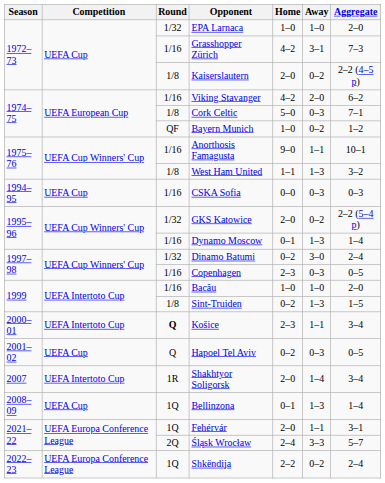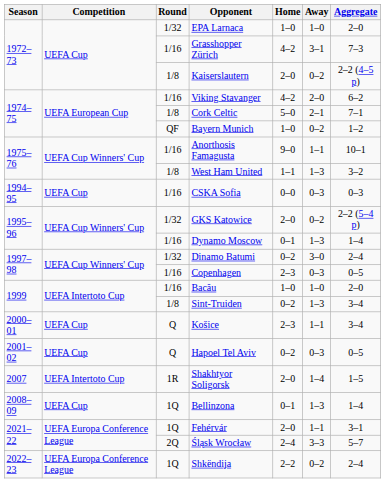Cork Celtic | Away: 0–3 -> 2–1
Sint-Truiden | Aggregate: 1–5 -> 3–4
Košice | Competition: UEFA Intertoto Cup -> UEFA Cup
Košice | Round: bold -> normal
Shakhtyor Soligorsk | Aggregate: 3–4 -> 1–5
